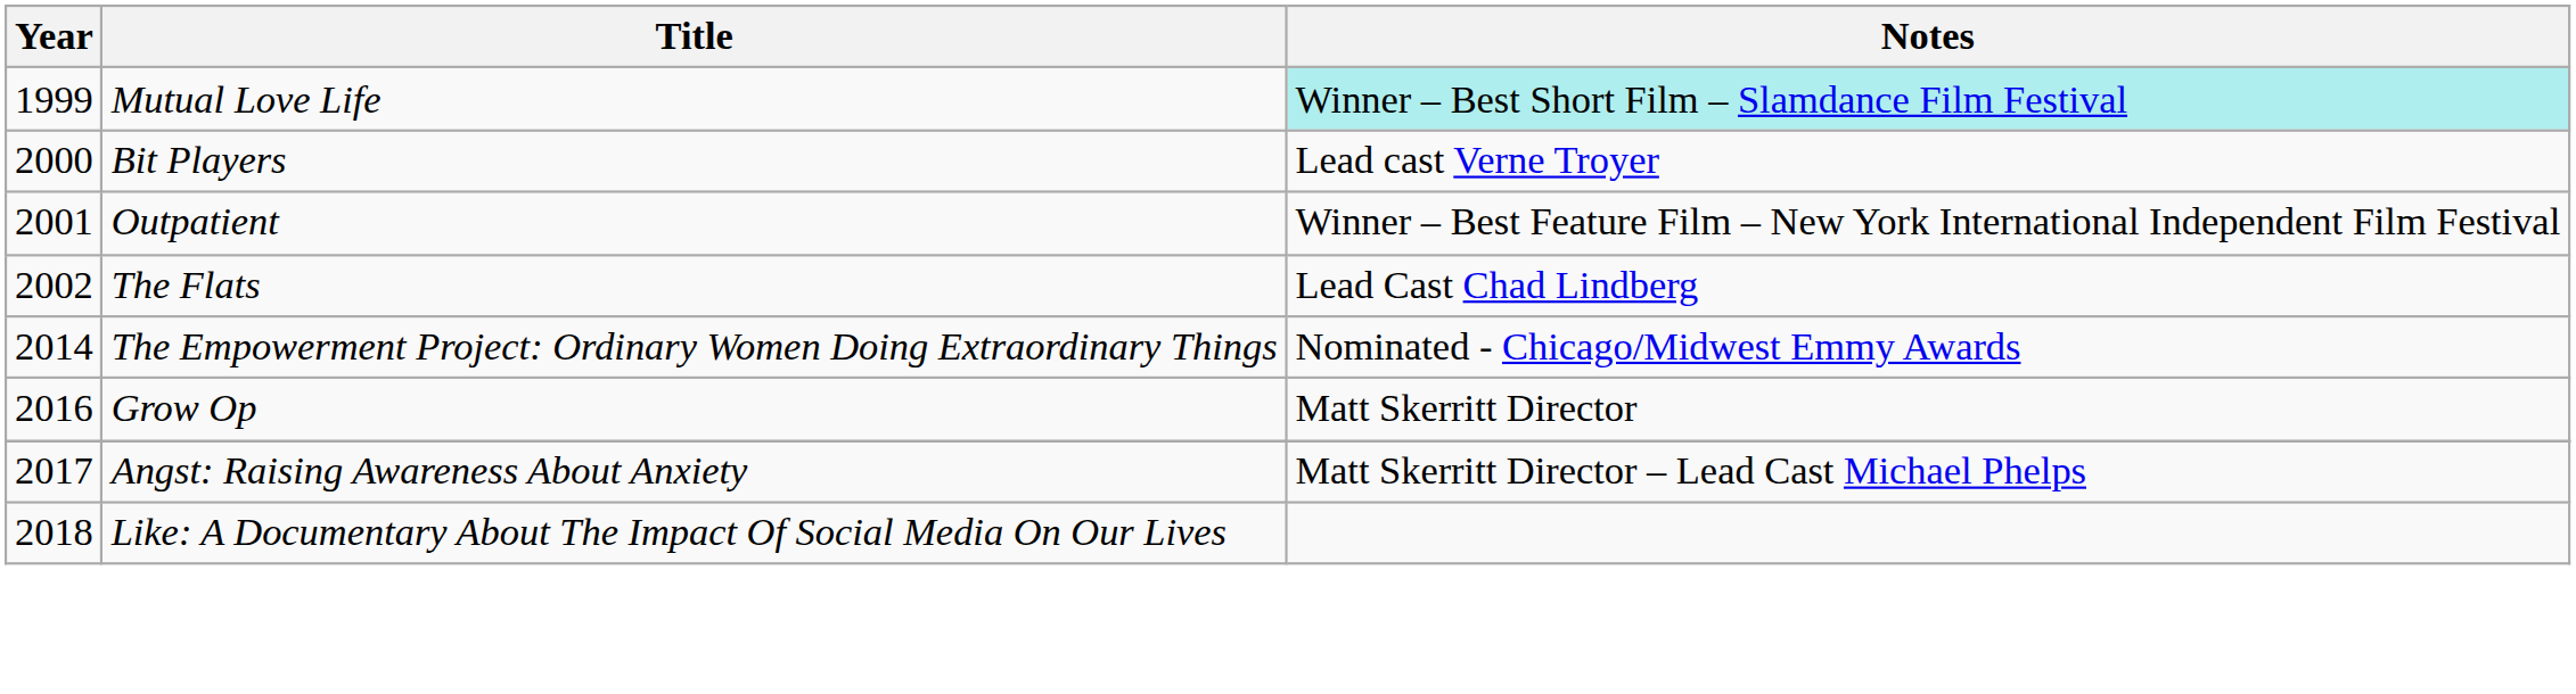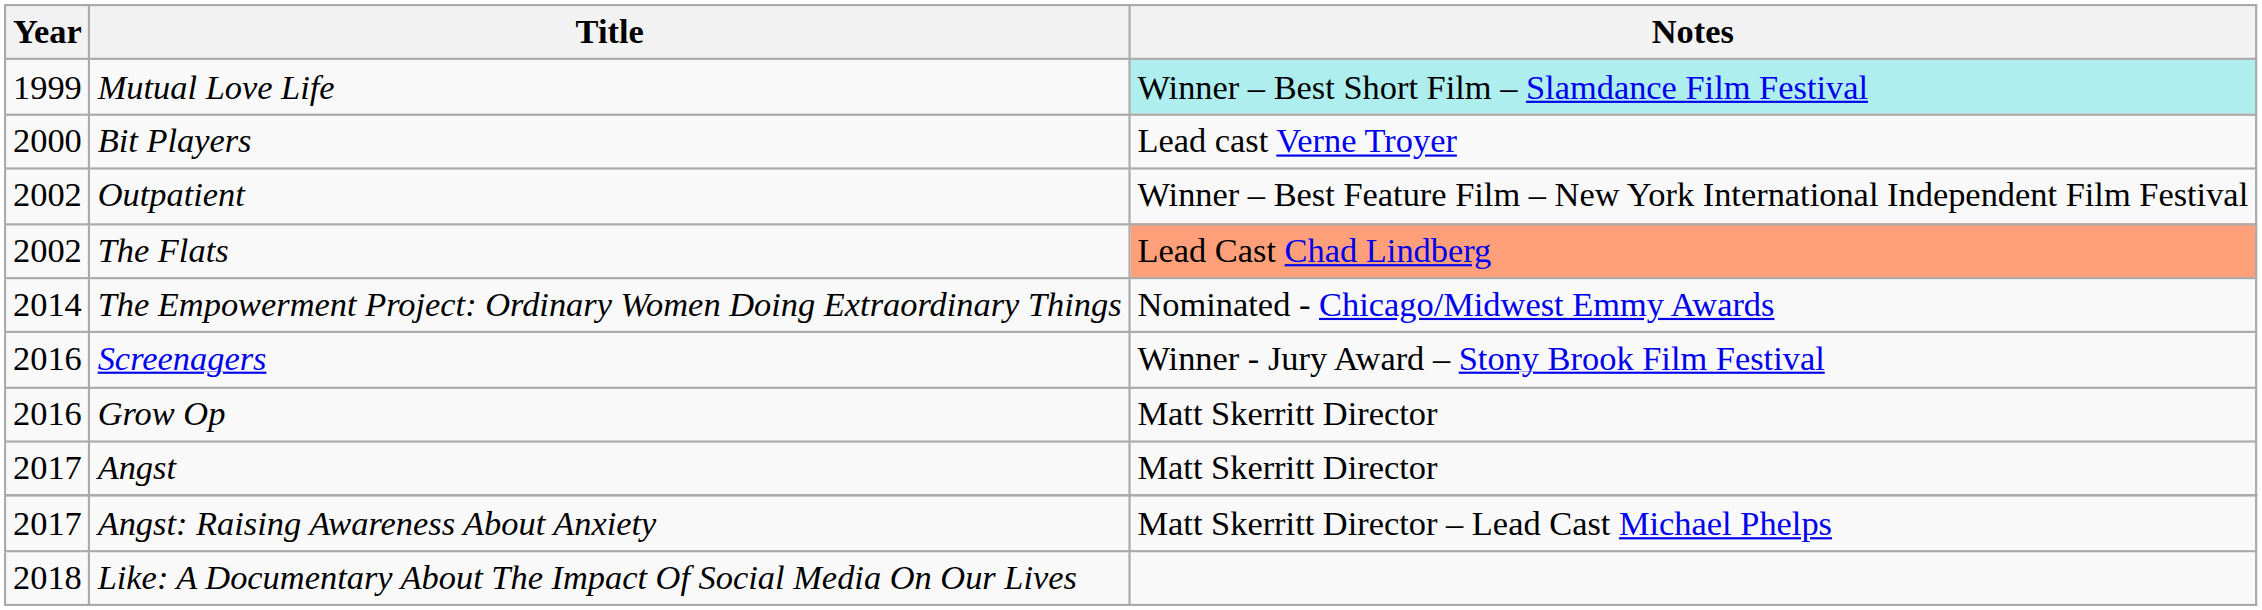Outpatient | Year: 2001 -> 2002
The Flats | Notes: no background -> lightsalmon background
+ row: 2016 | Screenagers | Winner - Jury Award – Stony Brook Film Festival
+ row: 2017 | Angst | Matt Skerritt Director
